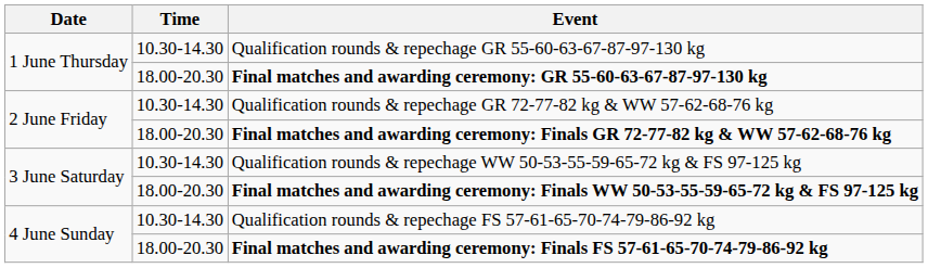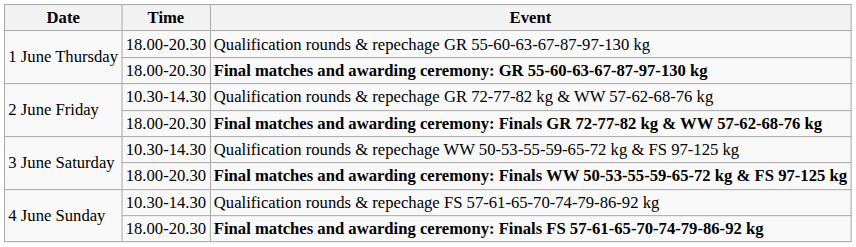Qualification rounds & repechage GR 55-60-63-67-87-97-130 kg | Time: 10.30-14.30 -> 18.00-20.30
